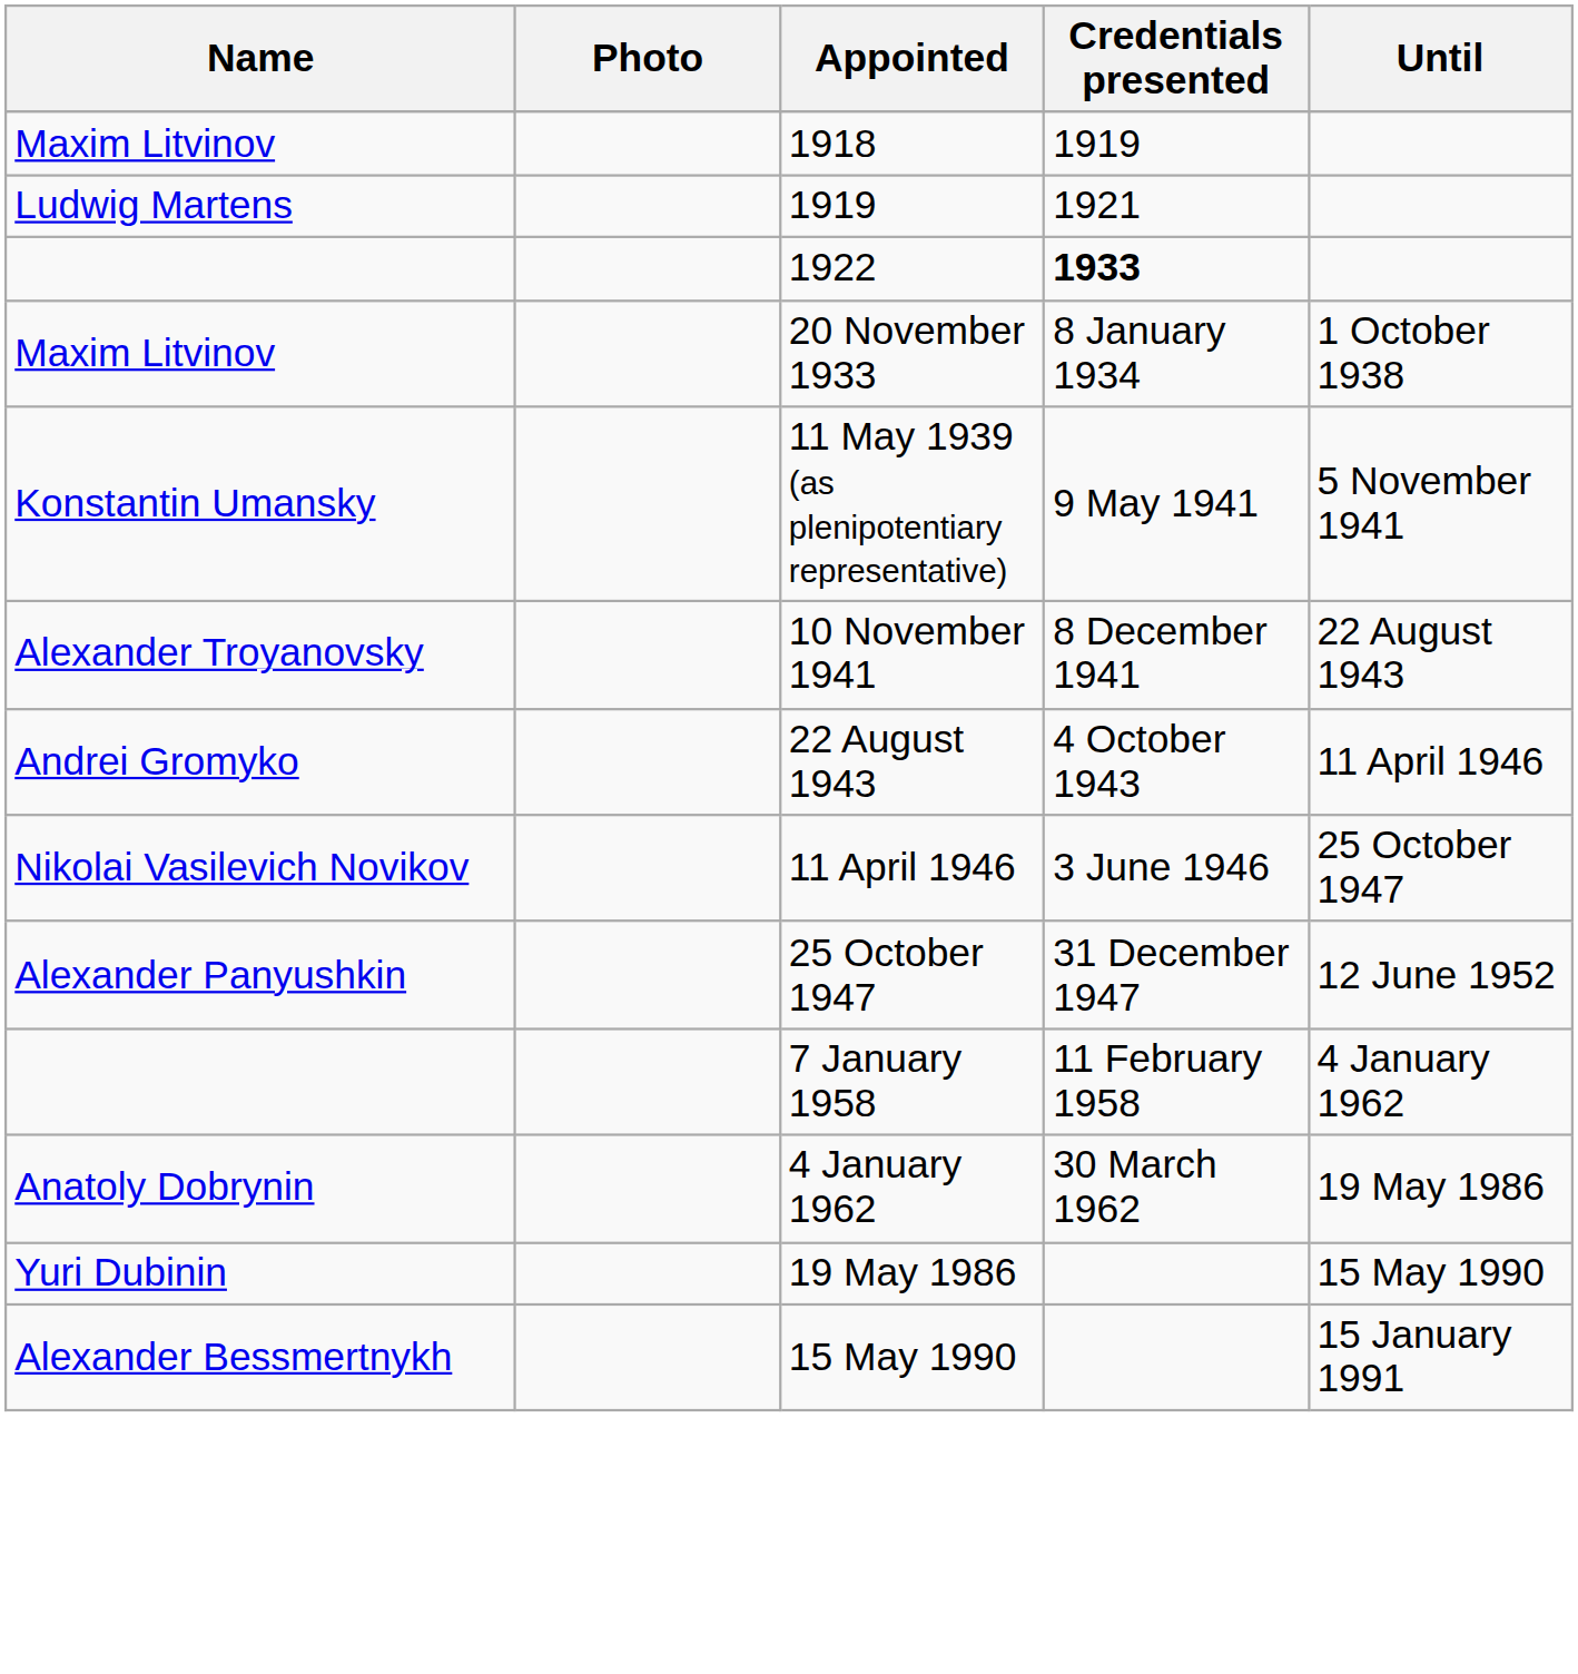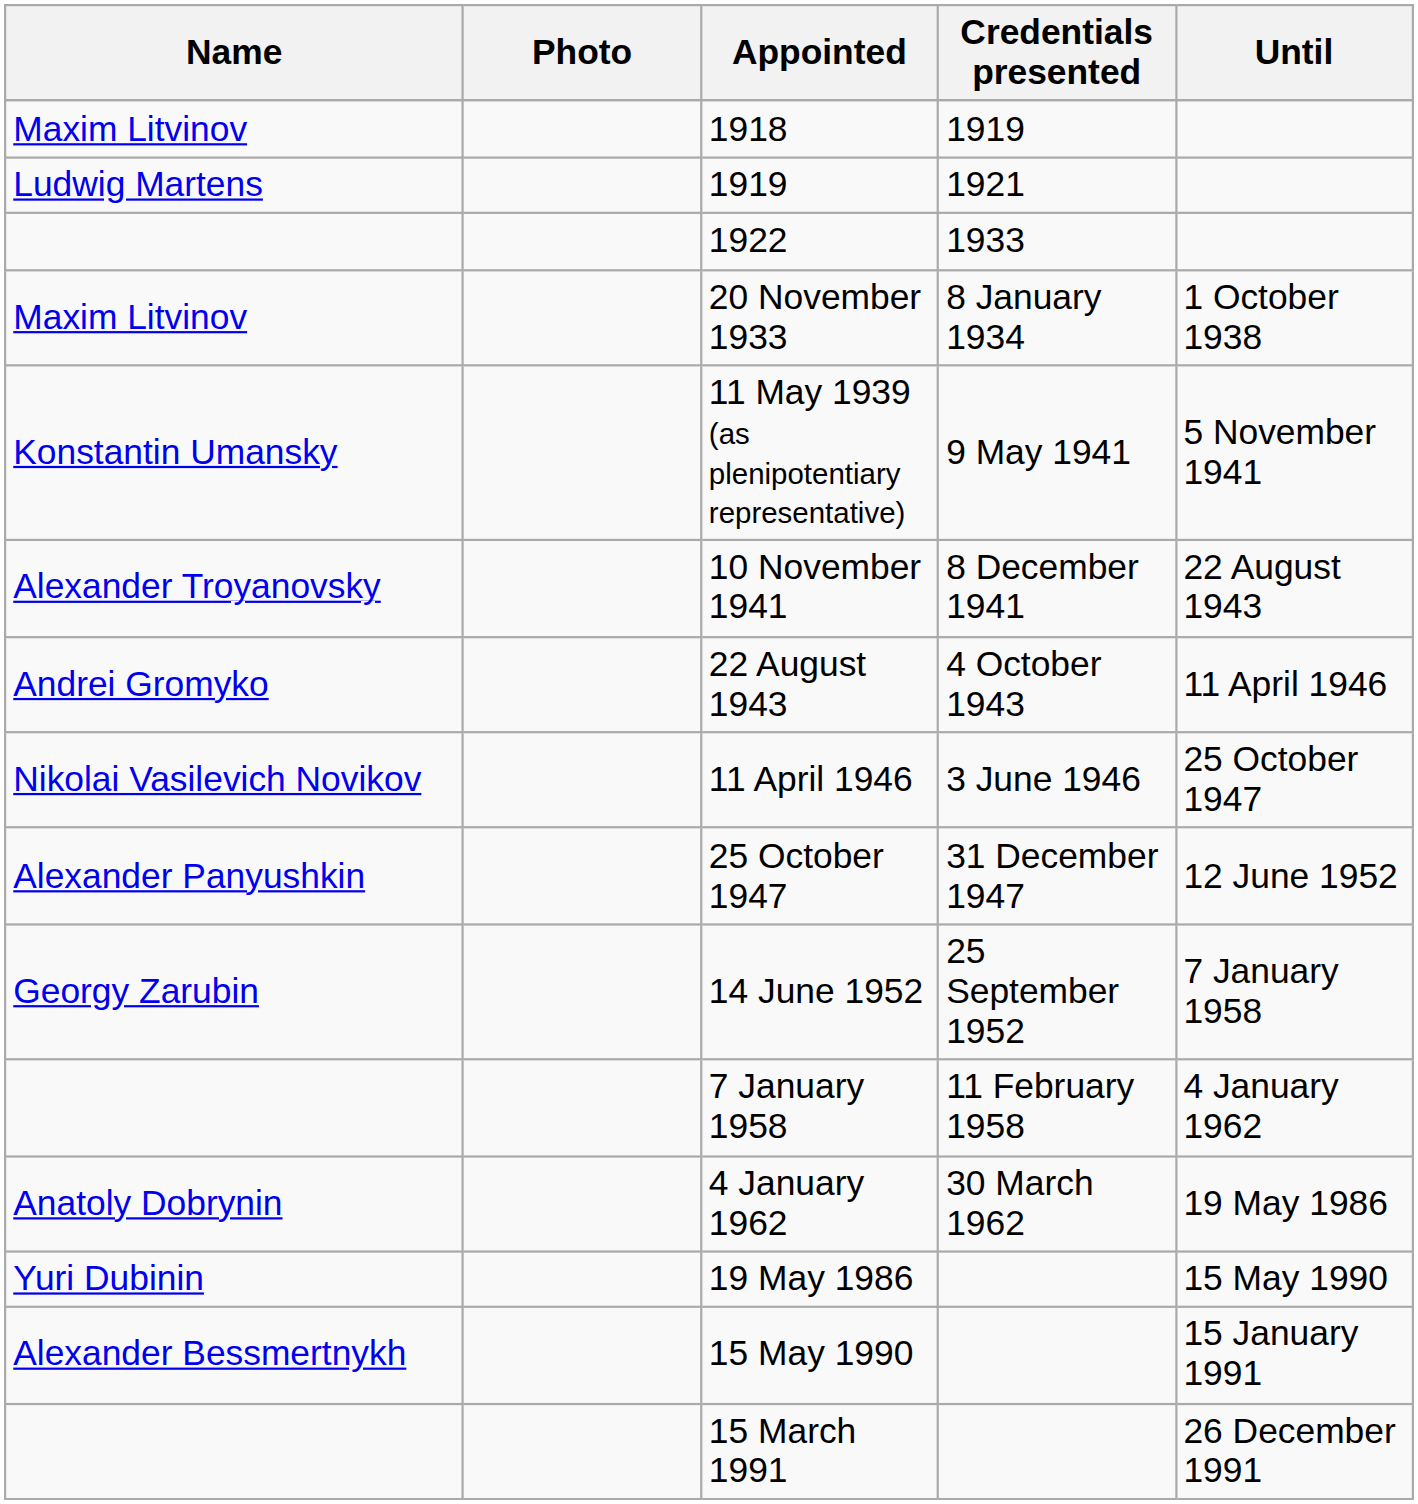1922 | Credentials presented: bold -> normal
+ row: Georgy Zarubin | 14 June 1952 | 25 September 1952 | 7 January 1958
+ row: 15 March 1991 | 26 December 1991
